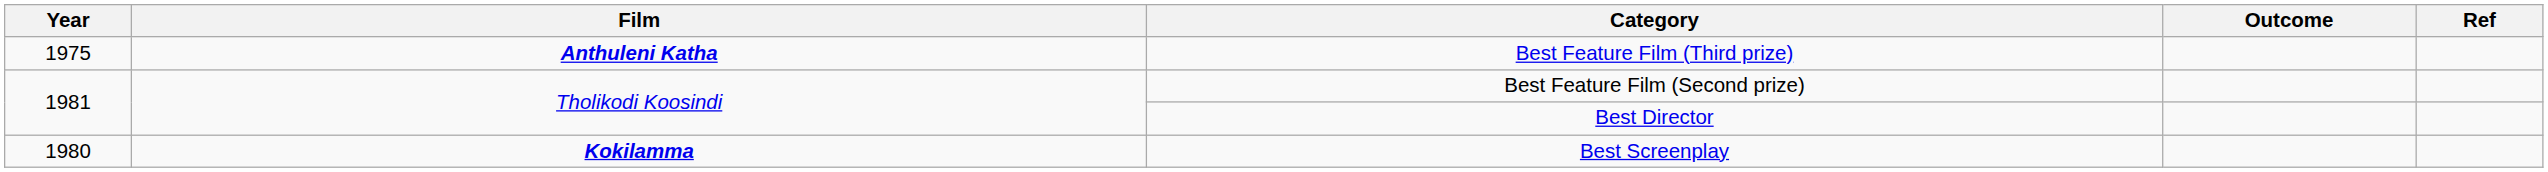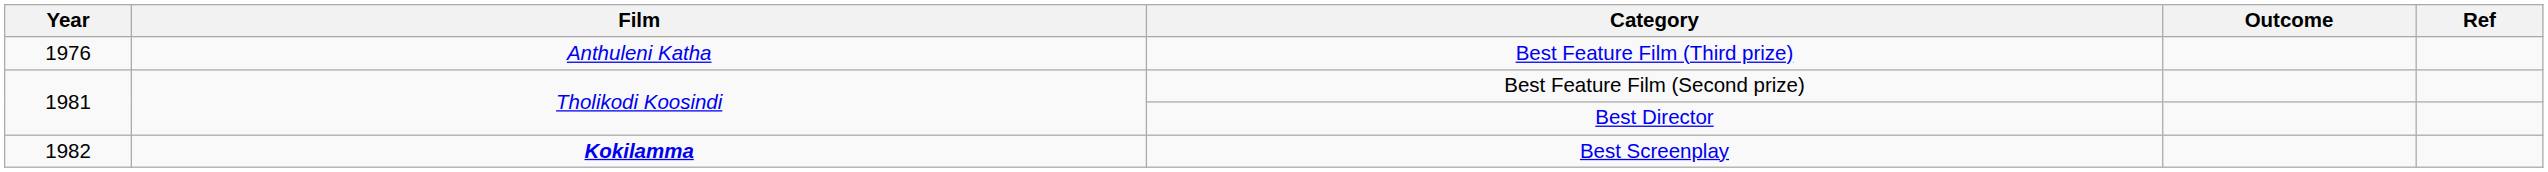Best Feature Film (Third prize) | Year: 1975 -> 1976
Best Feature Film (Third prize) | Film: bold -> normal
Best Screenplay | Year: 1980 -> 1982
